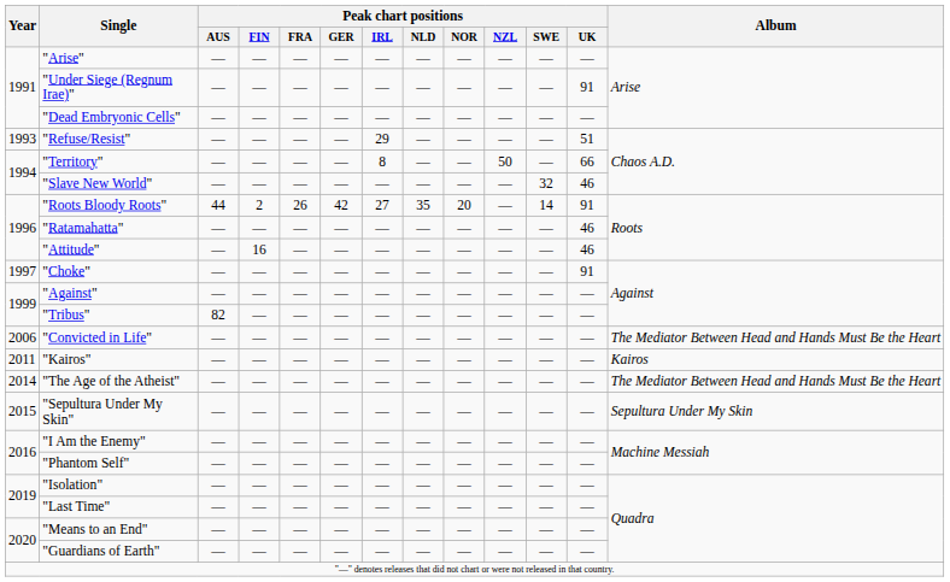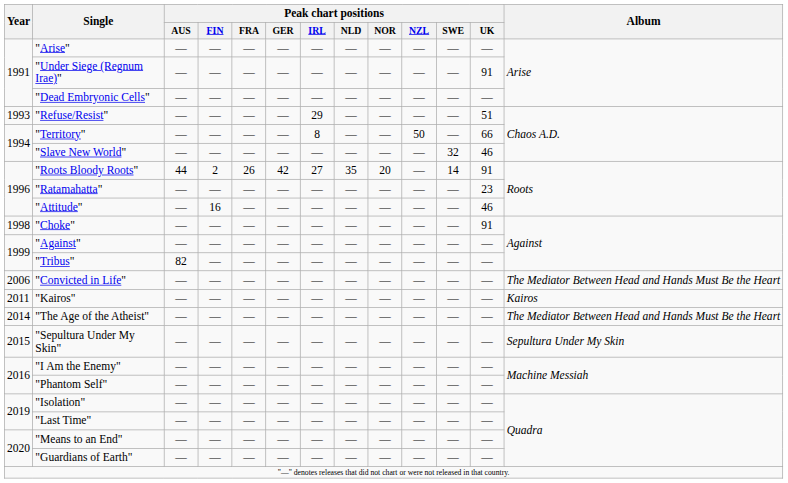"Ratamahatta" | Peak chart positions / UK: 46 -> 23
"Choke" | Year: 1997 -> 1998
